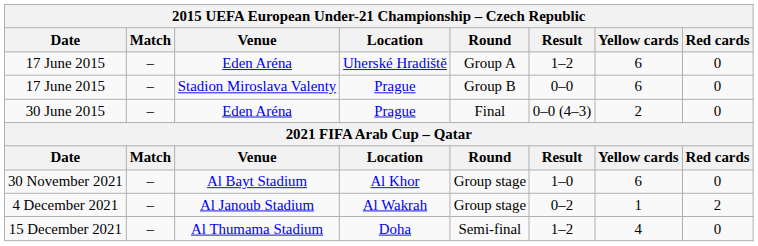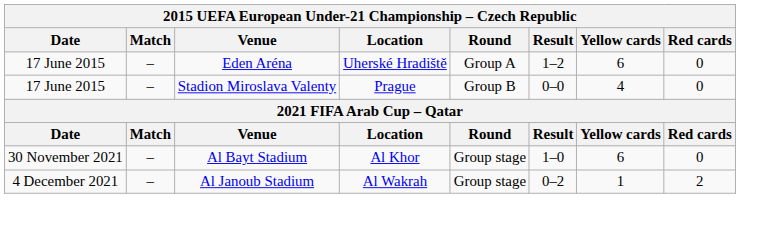17 June 2015 / Stadion Miroslava Valenty | Yellow cards: 6 -> 4
- row: 30 June 2015 | – | Eden Aréna | Prague | Final | 0–0 (4–3) | 2 | 0
- row: 15 December 2021 | – | Al Thumama Stadium | Doha | Semi-final | 1–2 | 4 | 0
